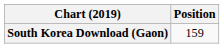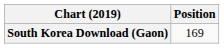South Korea Download (Gaon) | Position: 159 -> 169
